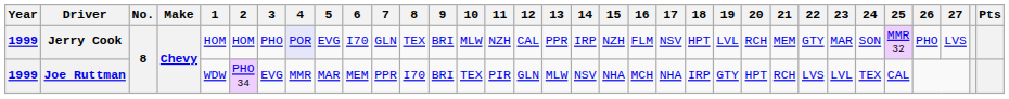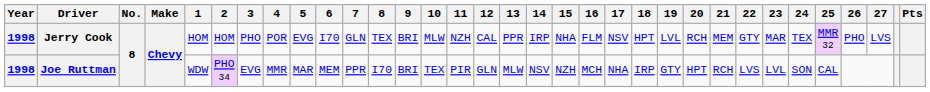Jerry Cook | Year: 1999 -> 1998
Jerry Cook | 4: lavender background -> no background
Jerry Cook | 15: NZH -> NHA
Jerry Cook | 24: SON -> TEX
Joe Ruttman | Year: 1999 -> 1998
Joe Ruttman | 15: NHA -> NZH
Joe Ruttman | 24: TEX -> SON
